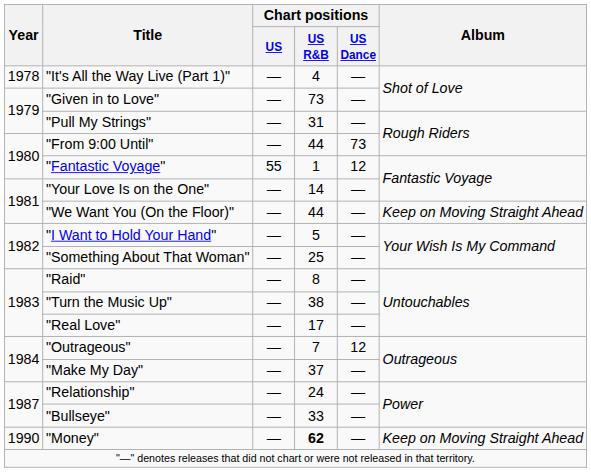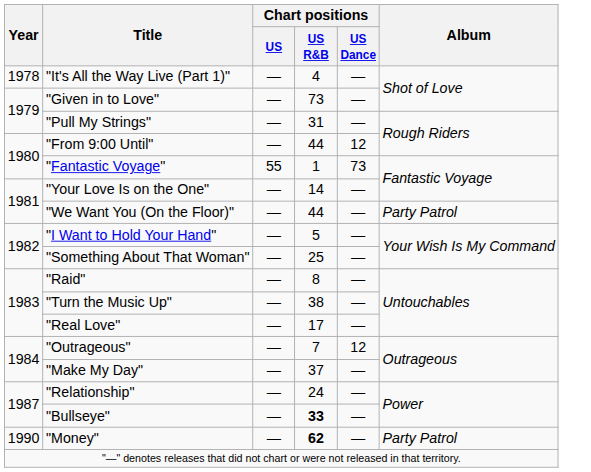"From 9:00 Until" | Chart positions / US Dance: 73 -> 12
"Fantastic Voyage" | Chart positions / US Dance: 12 -> 73
"We Want You (On the Floor)" | Album: Keep on Moving Straight Ahead -> Party Patrol
"Bullseye" | Chart positions / US R&B: normal -> bold
"Money" | Album: Keep on Moving Straight Ahead -> Party Patrol
